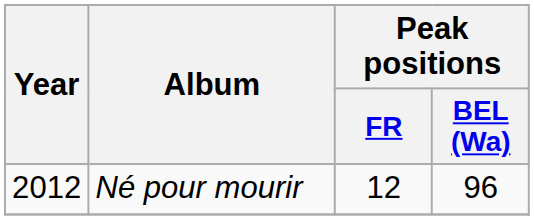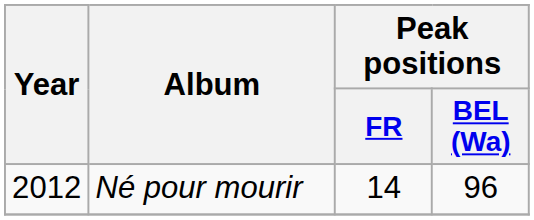Né pour mourir | Peak positions / FR: 12 -> 14
